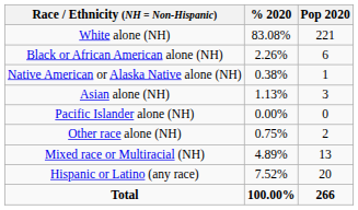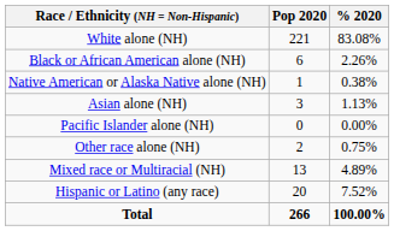columns swapped: Pop 2020 <-> % 2020
